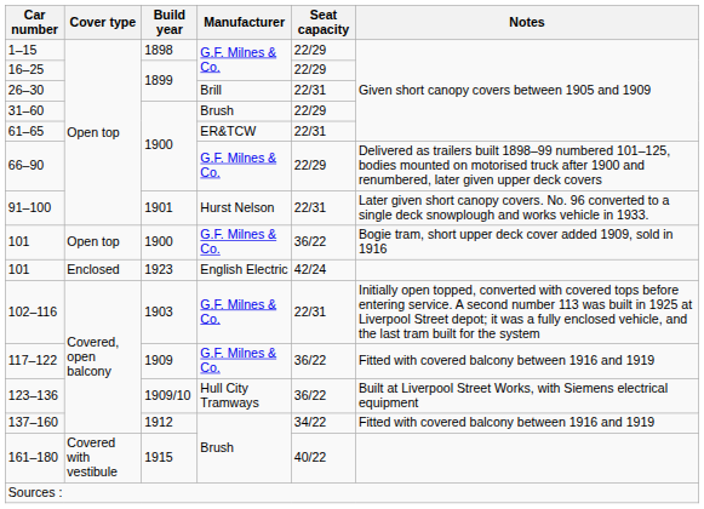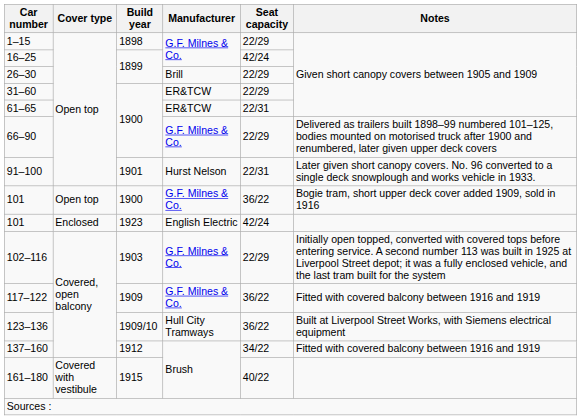16–25 | Seat capacity: 22/29 -> 42/24
26–30 | Seat capacity: 22/31 -> 22/29
31–60 | Manufacturer: Brush -> ER&TCW
102–116 | Seat capacity: 22/31 -> 22/29
